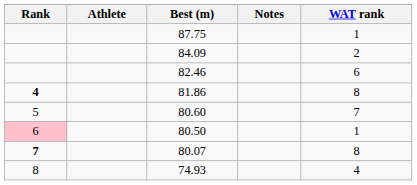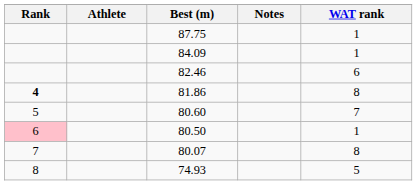84.09 | WAT rank: 2 -> 1
80.07 | Rank: bold -> normal
74.93 | WAT rank: 4 -> 5
